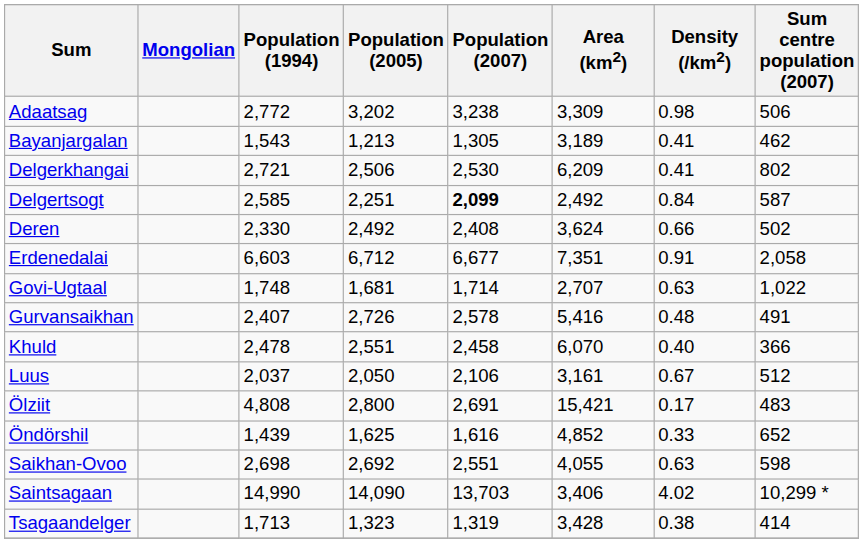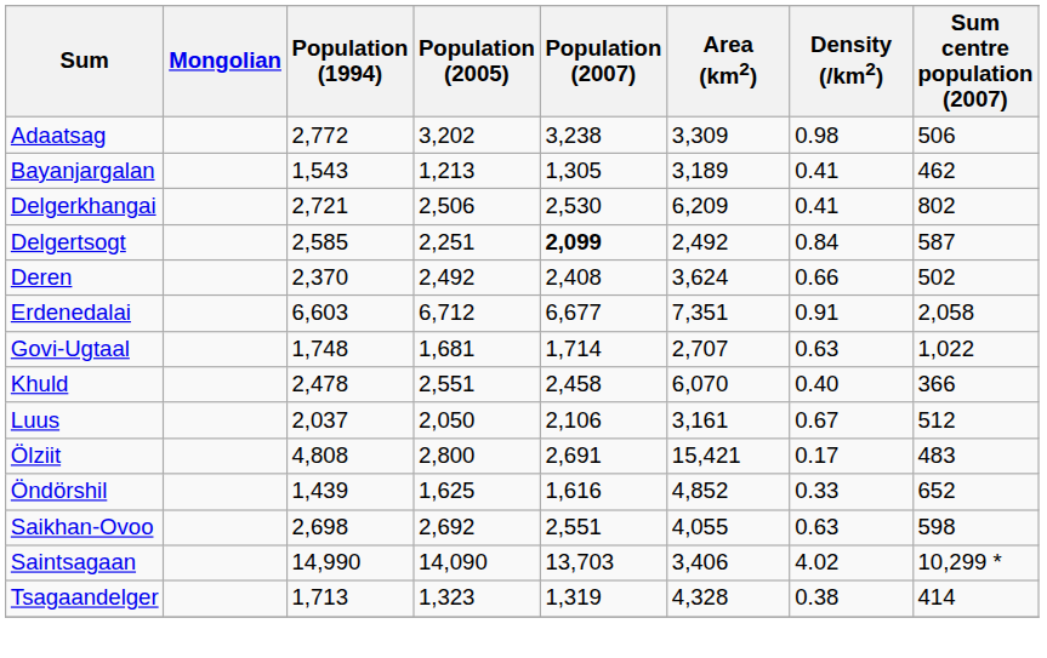Deren | Population (1994): 2,330 -> 2,370
- row: Gurvansaikhan | 2,407 | 2,726 | 2,578 | 5,416 | 0.48 | 491
Tsagaandelger | Area (km2): 3,428 -> 4,328
